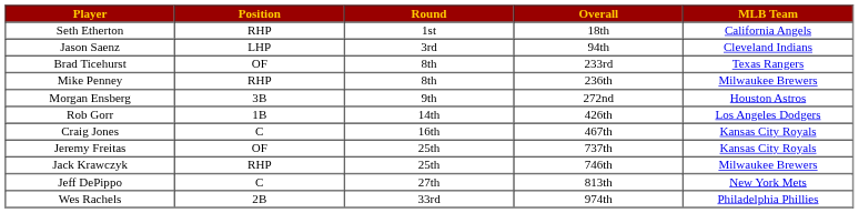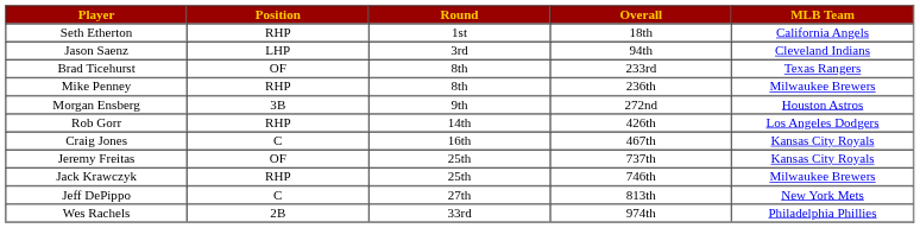Rob Gorr | Position: 1B -> RHP
